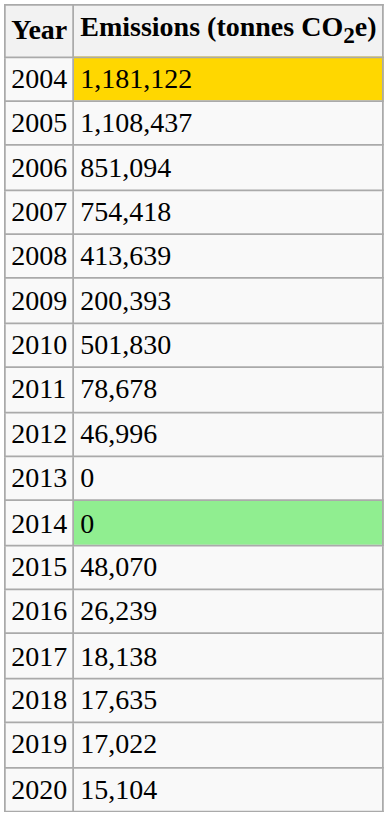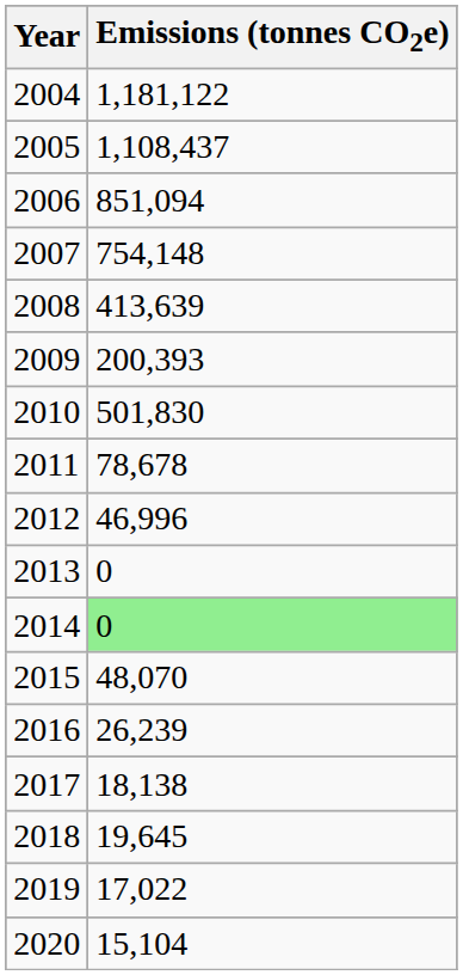2004 | Emissions (tonnes CO2e): gold background -> no background
2007 | Emissions (tonnes CO2e): 754,418 -> 754,148
2018 | Emissions (tonnes CO2e): 17,635 -> 19,645
